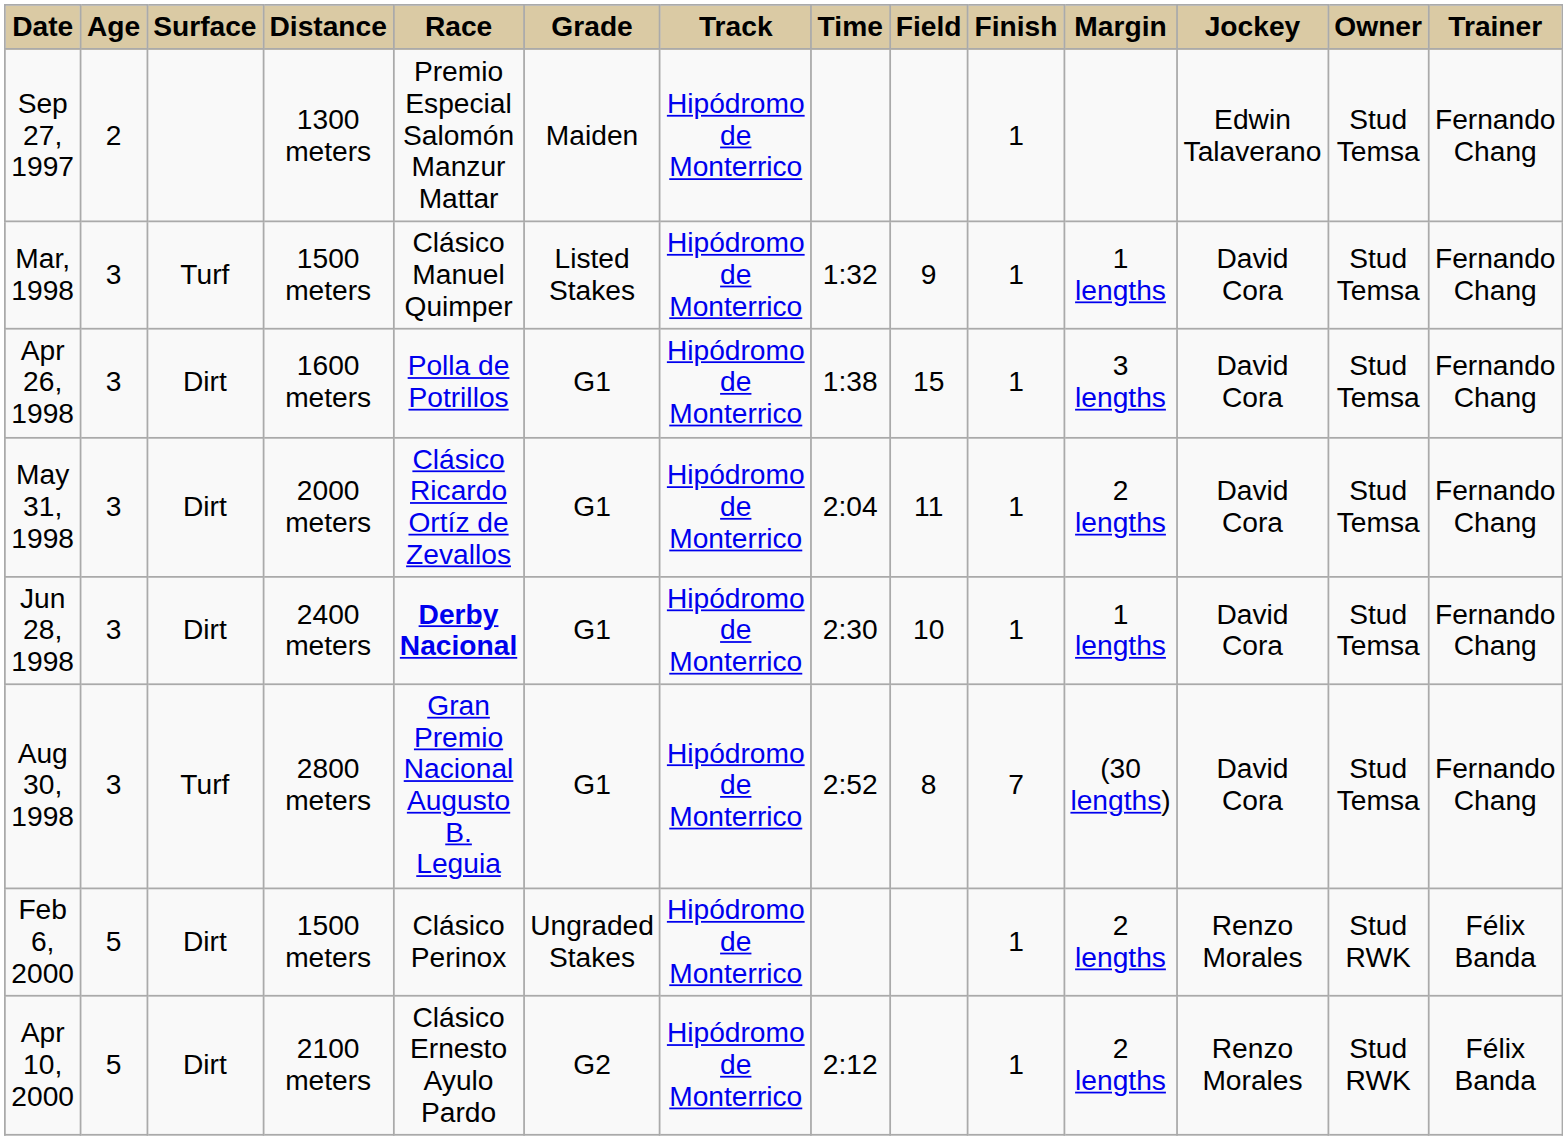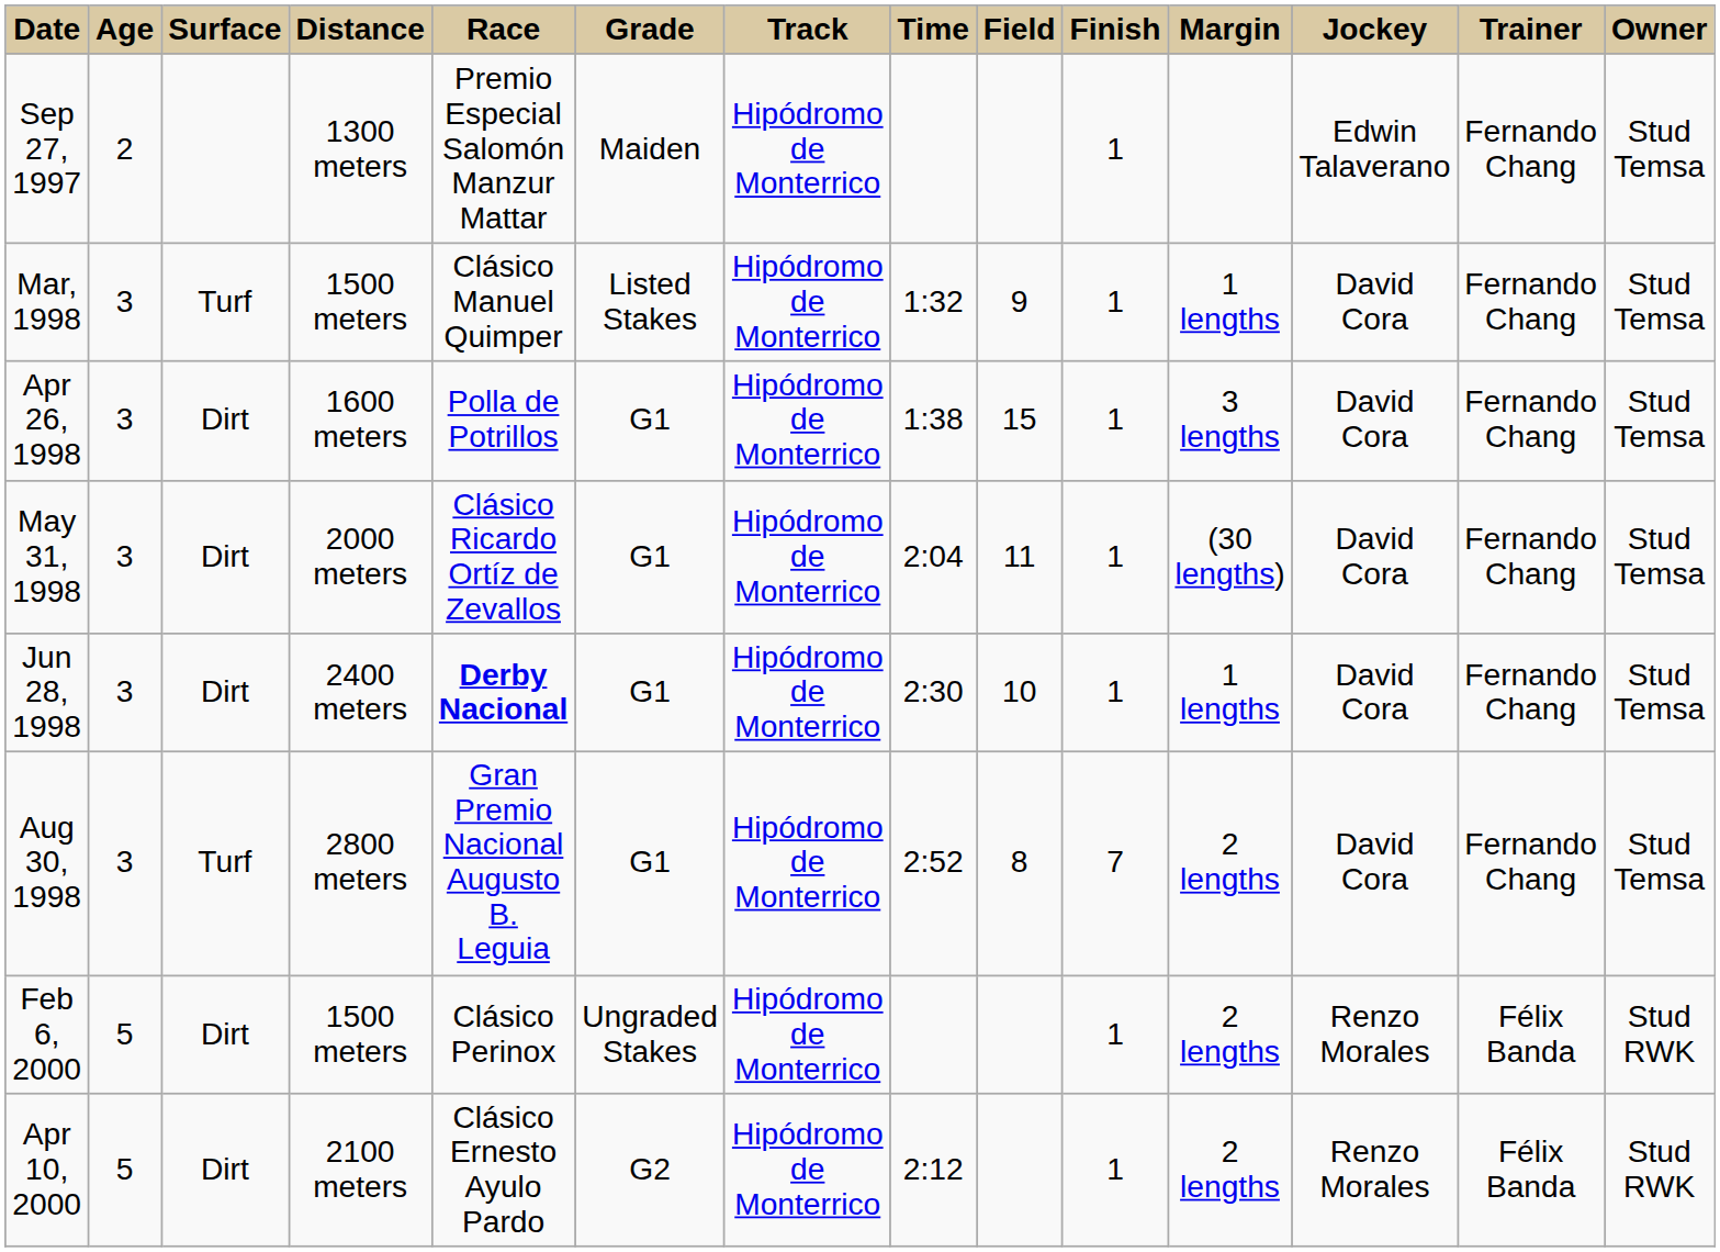columns swapped: Trainer <-> Owner
May 31, 1998 | Margin: 2 lengths -> (30 lengths)
Aug 30, 1998 | Margin: (30 lengths) -> 2 lengths
